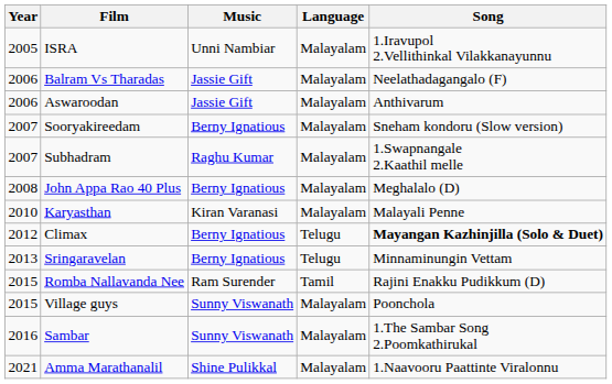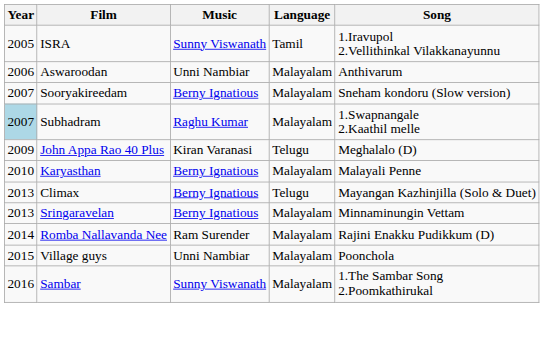ISRA | Music: Unni Nambiar -> Sunny Viswanath
ISRA | Language: Malayalam -> Tamil
- row: 2006 | Balram Vs Tharadas | Jassie Gift | Malayalam | Neelathadagangalo (F)
Aswaroodan | Music: Jassie Gift -> Unni Nambiar
Subhadram | Year: no background -> lightblue background
John Appa Rao 40 Plus | Year: 2008 -> 2009
John Appa Rao 40 Plus | Music: Berny Ignatious -> Kiran Varanasi
John Appa Rao 40 Plus | Language: Malayalam -> Telugu
Karyasthan | Music: Kiran Varanasi -> Berny Ignatious
Climax | Year: 2012 -> 2013
Climax | Song: bold -> normal
Sringaravelan | Language: Telugu -> Malayalam
Romba Nallavanda Nee | Year: 2015 -> 2014
Romba Nallavanda Nee | Language: Tamil -> Malayalam
Village guys | Music: Sunny Viswanath -> Unni Nambiar
- row: 2021 | Amma Marathanalil | Shine Pulikkal | Malayalam | 1.Naavooru Paattinte Viralonnu
